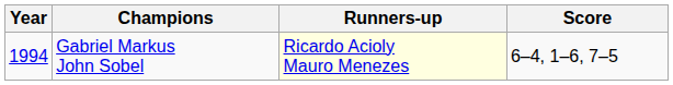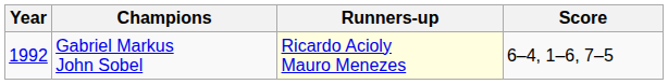Gabriel Markus John Sobel | Year: 1994 -> 1992
